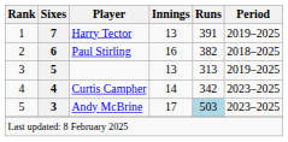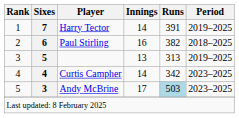Harry Tector | Innings: 13 -> 14
